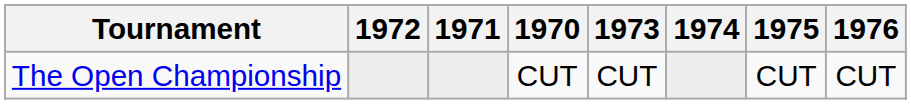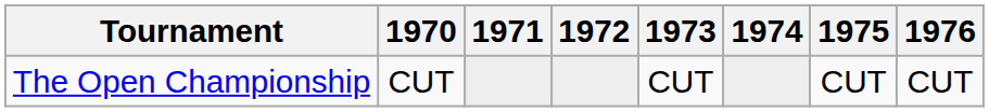columns swapped: 1970 <-> 1972
